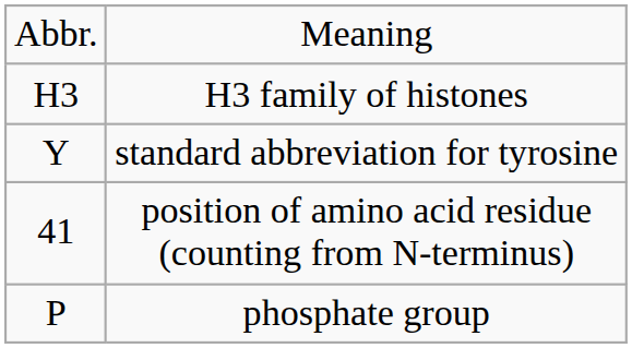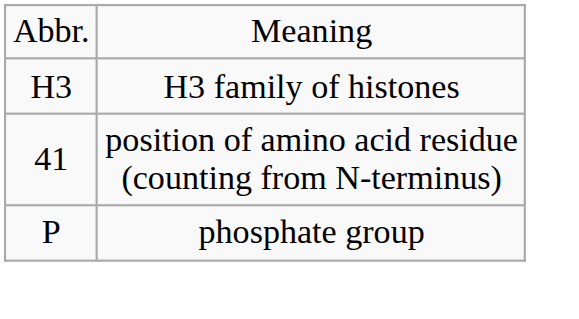- row: Y | standard abbreviation for tyrosine
